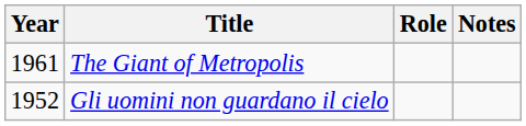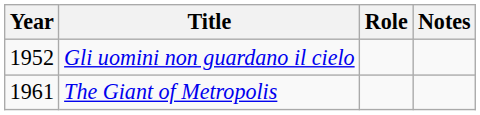rows swapped: The Giant of Metropolis <-> Gli uomini non guardano il cielo
